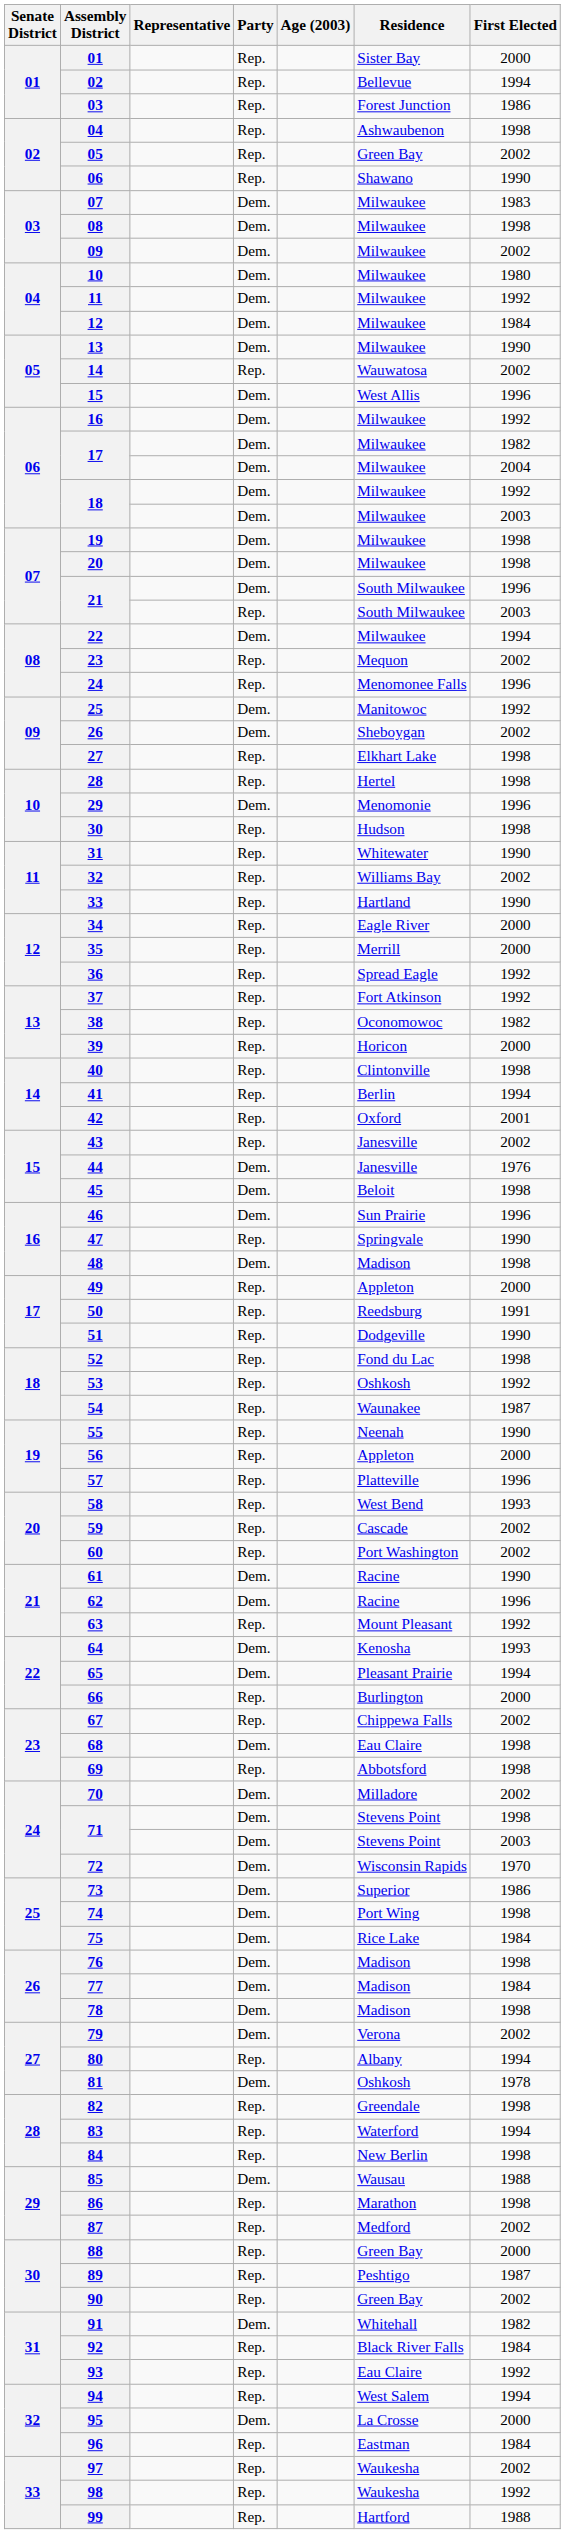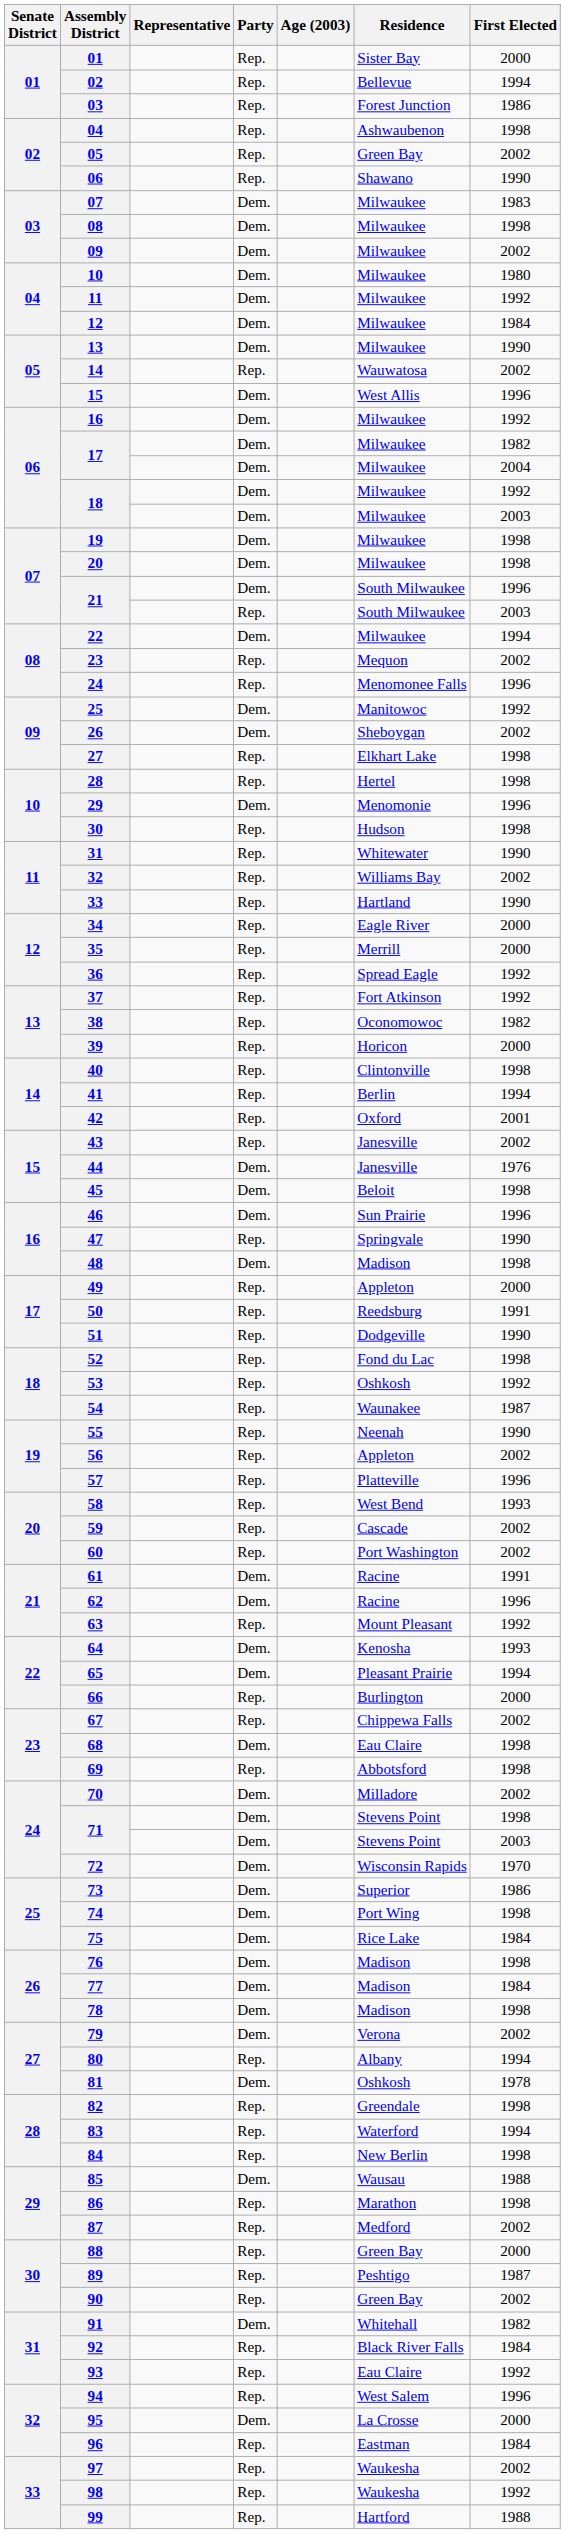56 | First Elected: 2000 -> 2002
61 | First Elected: 1990 -> 1991
94 | First Elected: 1994 -> 1996
